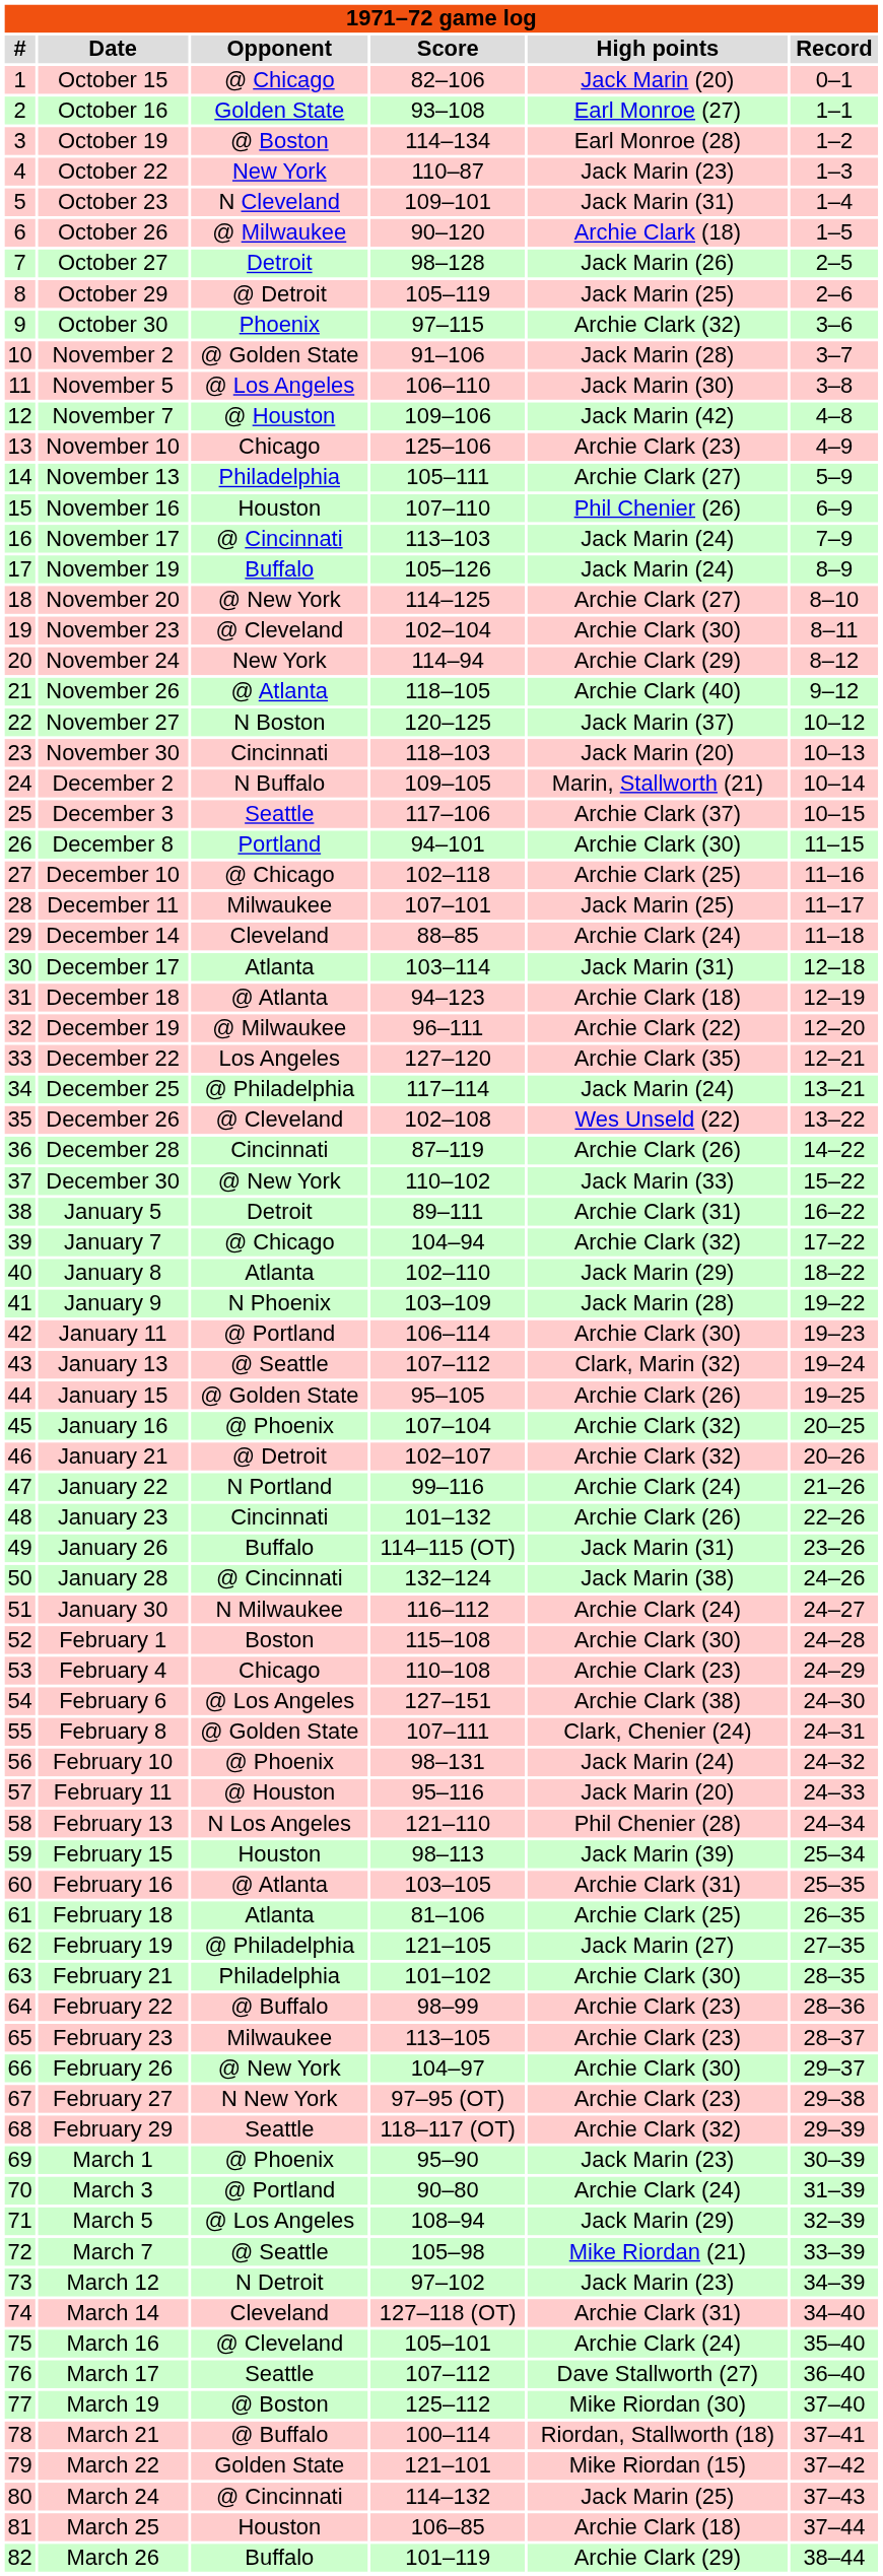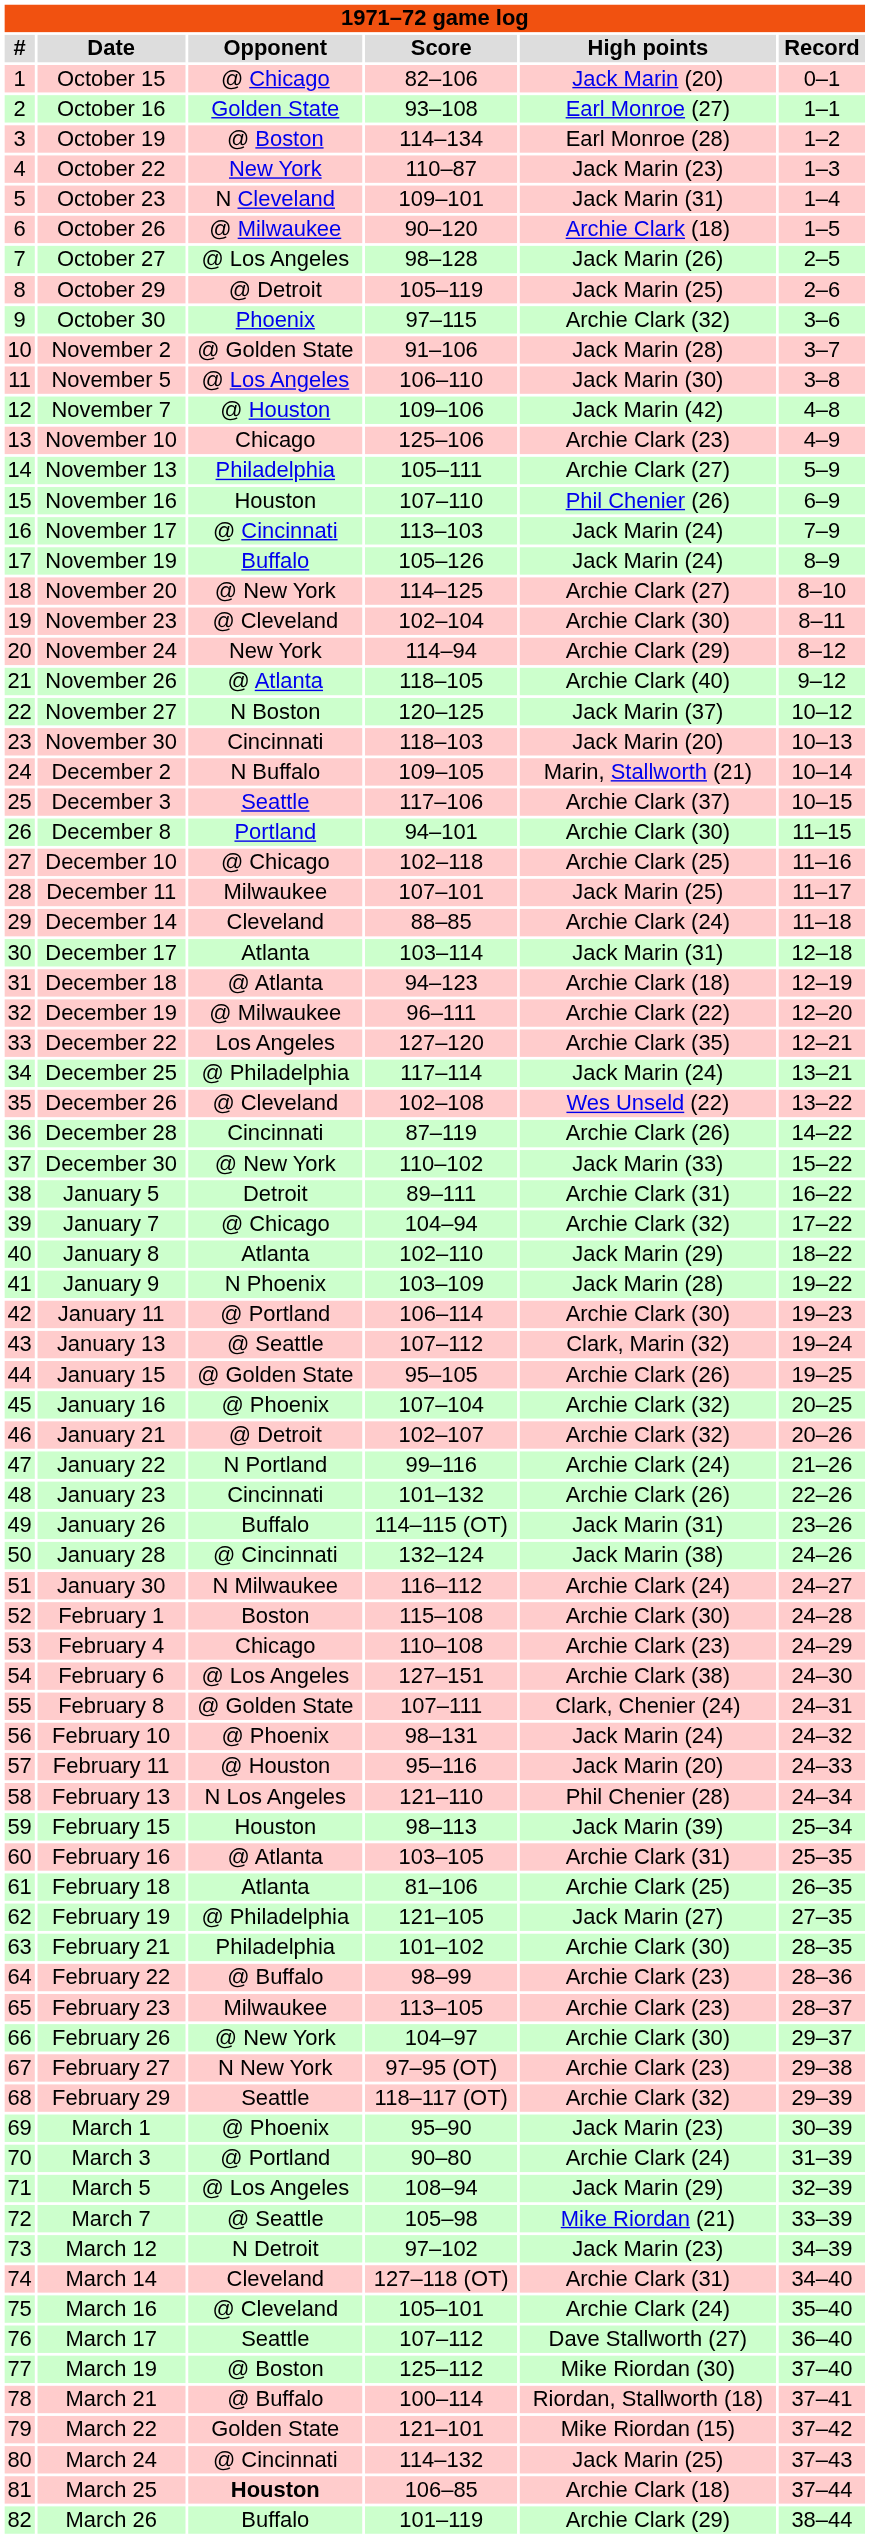October 27 | Opponent: Detroit -> @ Los Angeles
March 25 | Opponent: normal -> bold
